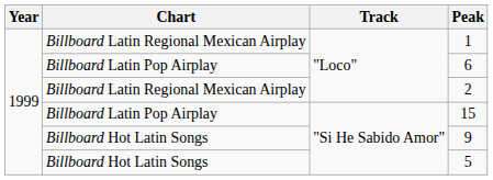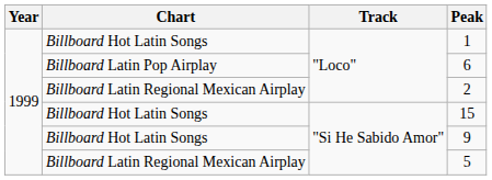1 | Chart: Billboard Latin Regional Mexican Airplay -> Billboard Hot Latin Songs
15 | Chart: Billboard Latin Pop Airplay -> Billboard Hot Latin Songs
5 | Chart: Billboard Hot Latin Songs -> Billboard Latin Regional Mexican Airplay
